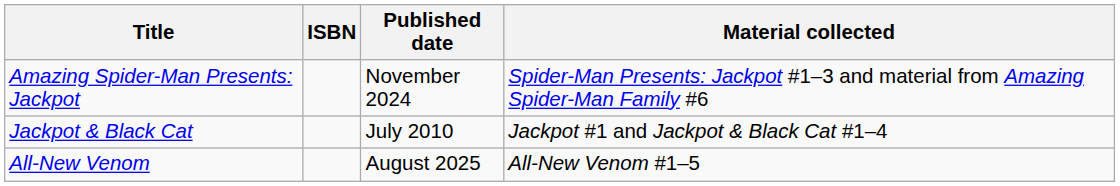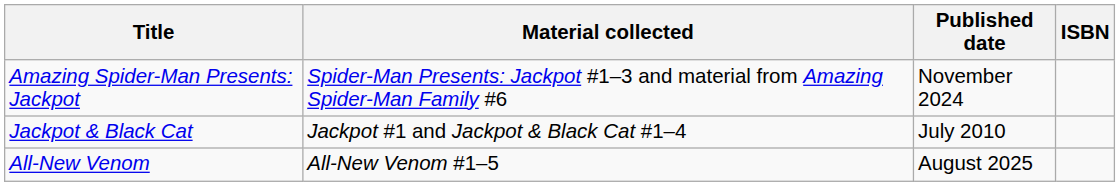columns swapped: Material collected <-> ISBN
